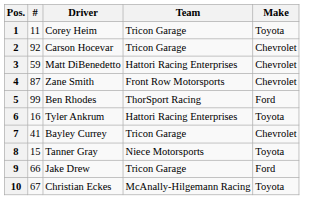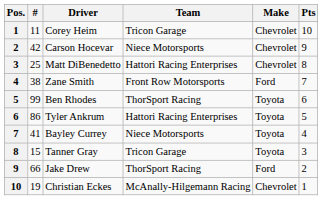+ column: Pts | 10 | 9 | 8 | 7 | 6 | 5 | 4 | 3 | 2 | 1
Corey Heim | Make: Toyota -> Chevrolet
Carson Hocevar | #: 92 -> 42
Carson Hocevar | Team: Tricon Garage -> Niece Motorsports
Matt DiBenedetto | #: 59 -> 25
Zane Smith | #: 87 -> 38
Zane Smith | Make: Chevrolet -> Ford
Ben Rhodes | Make: Ford -> Toyota
Tyler Ankrum | #: 16 -> 86
Bayley Currey | Team: Tricon Garage -> Niece Motorsports
Bayley Currey | Make: Chevrolet -> Toyota
Tanner Gray | Team: Niece Motorsports -> Tricon Garage
Jake Drew | Team: Tricon Garage -> ThorSport Racing
Christian Eckes | #: 67 -> 19
Christian Eckes | Make: Toyota -> Chevrolet
